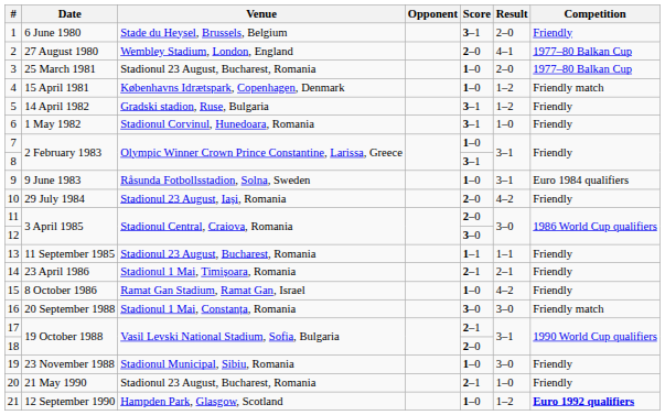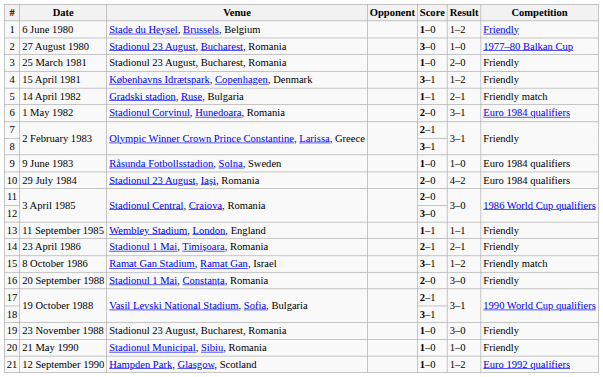1 | Score: 3–1 -> 1–0
1 | Result: 2–0 -> 1–2
2 | Venue: Wembley Stadium, London, England -> Stadionul 23 August, Bucharest, Romania
2 | Score: 2–0 -> 3–0
2 | Result: 4–1 -> 1–0
3 | Competition: 1977–80 Balkan Cup -> Friendly
4 | Score: 1–0 -> 3–1
4 | Competition: Friendly match -> Friendly
5 | Score: 3–1 -> 1–1
5 | Result: 1–2 -> 2–1
5 | Competition: Friendly -> Friendly match
6 | Score: 3–1 -> 2–0
6 | Result: 1–0 -> 3–1
6 | Competition: Friendly -> Euro 1984 qualifiers
7 | Score: 1–0 -> 2–1
9 | Result: 3–1 -> 1–0
10 | Competition: Friendly -> Euro 1984 qualifiers
13 | Venue: Stadionul 23 August, Bucharest, Romania -> Wembley Stadium, London, England
15 | Score: 1–0 -> 3–1
15 | Result: 4–2 -> 1–2
15 | Competition: Friendly -> Friendly match
16 | Score: 3–0 -> 2–0
16 | Competition: Friendly match -> Friendly
18 | Score: 2–0 -> 3–1
19 | Venue: Stadionul Municipal, Sibiu, Romania -> Stadionul 23 August, Bucharest, Romania
20 | Venue: Stadionul 23 August, Bucharest, Romania -> Stadionul Municipal, Sibiu, Romania
20 | Score: 2–1 -> 1–0
21 | Competition: bold -> normal
